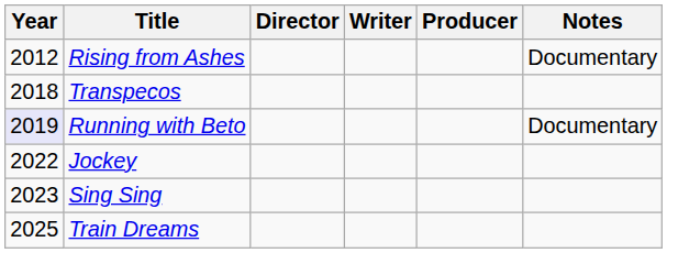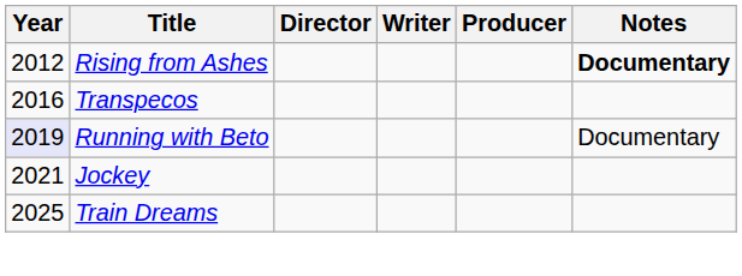Rising from Ashes | Notes: normal -> bold
Transpecos | Year: 2018 -> 2016
Jockey | Year: 2022 -> 2021
- row: 2023 | Sing Sing
